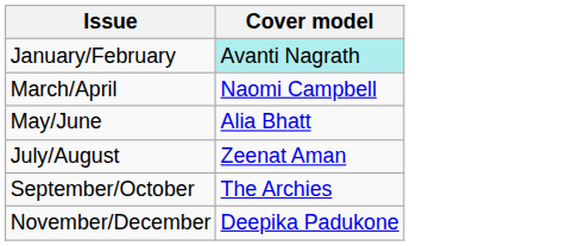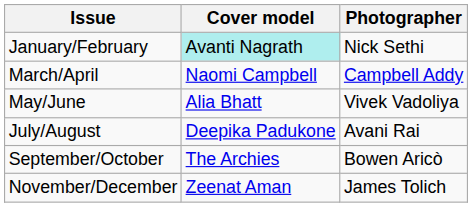+ column: Photographer | Nick Sethi | Campbell Addy | Vivek Vadoliya | Avani Rai | Bowen Aricò | James Tolich
July/August | Cover model: Zeenat Aman -> Deepika Padukone
November/December | Cover model: Deepika Padukone -> Zeenat Aman
